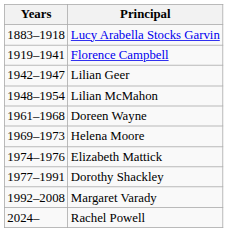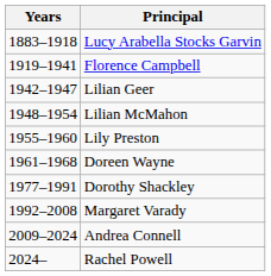+ row: 1955–1960 | Lily Preston
- row: 1969–1973 | Helena Moore
- row: 1974–1976 | Elizabeth Mattick
+ row: 2009–2024 | Andrea Connell
